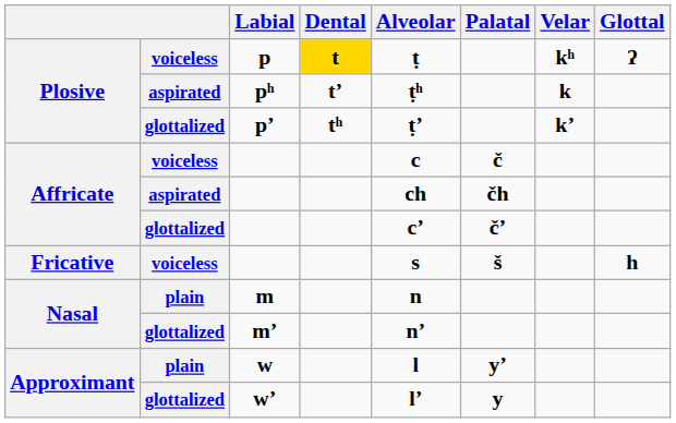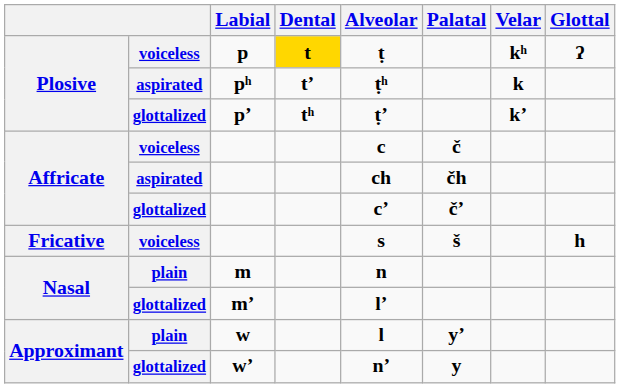mʼ | Alveolar: nʼ -> lʼ
wʼ | Alveolar: lʼ -> nʼ
